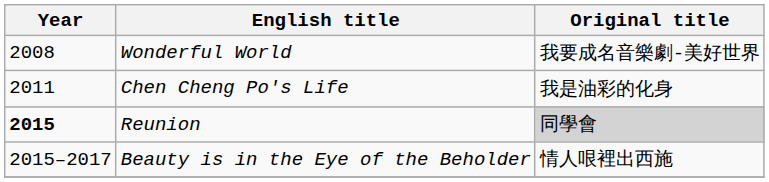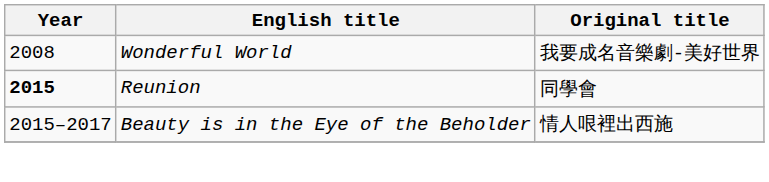- row: 2011 | Chen Cheng Po's Life | 我是油彩的化身
Reunion | Original title: lightgrey background -> no background
